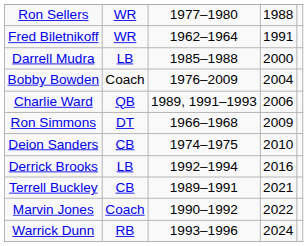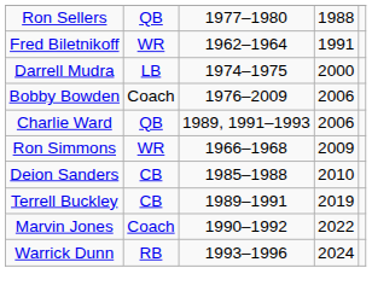Ron Sellers | column 2: WR -> QB
Darrell Mudra | column 3: 1985–1988 -> 1974–1975
Bobby Bowden | column 4: 2004 -> 2006
Ron Simmons | column 2: DT -> WR
Deion Sanders | column 3: 1974–1975 -> 1985–1988
- row: Derrick Brooks | LB | 1992–1994 | 2016
Terrell Buckley | column 4: 2021 -> 2019
